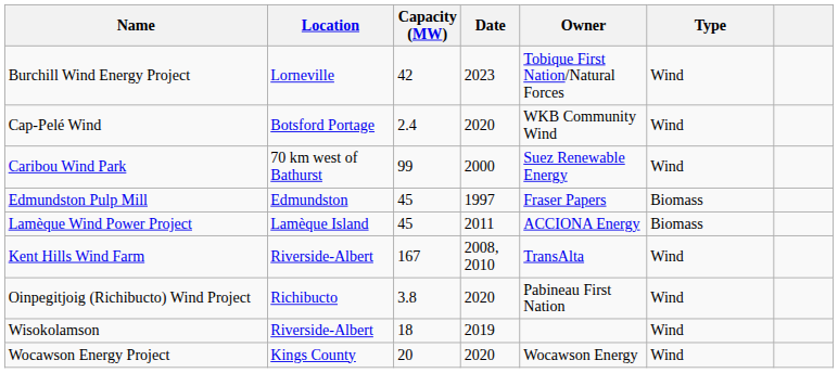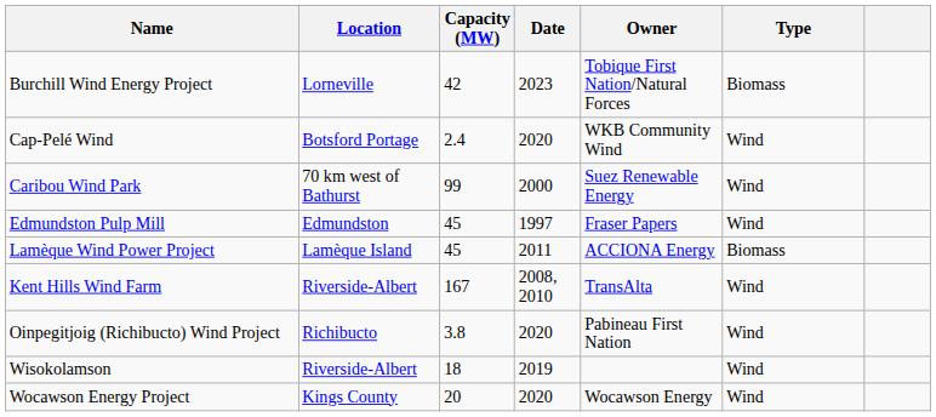Burchill Wind Energy Project | Type: Wind -> Biomass
Edmundston Pulp Mill | Type: Biomass -> Wind
